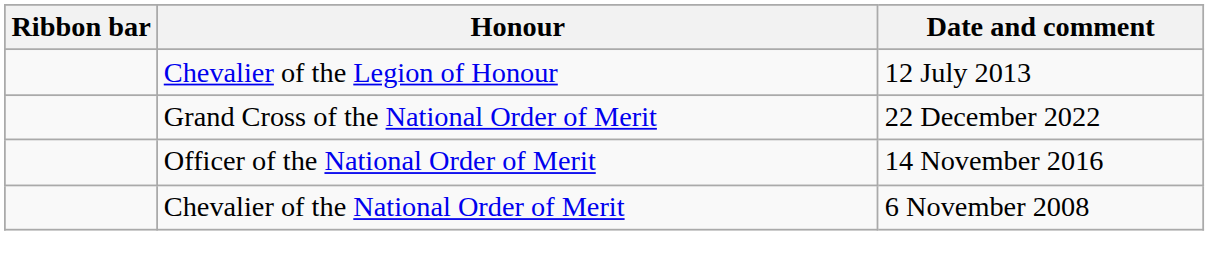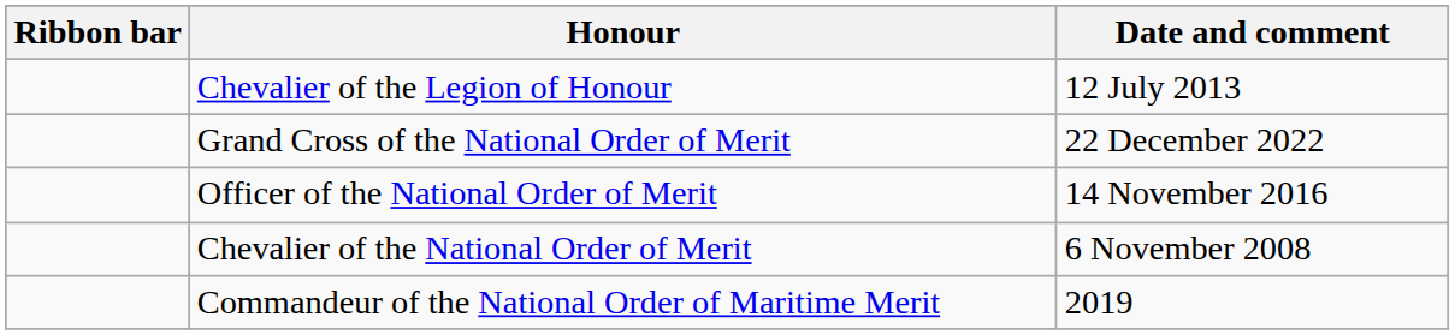+ row: Commandeur of the National Order of Maritime Merit | 2019
